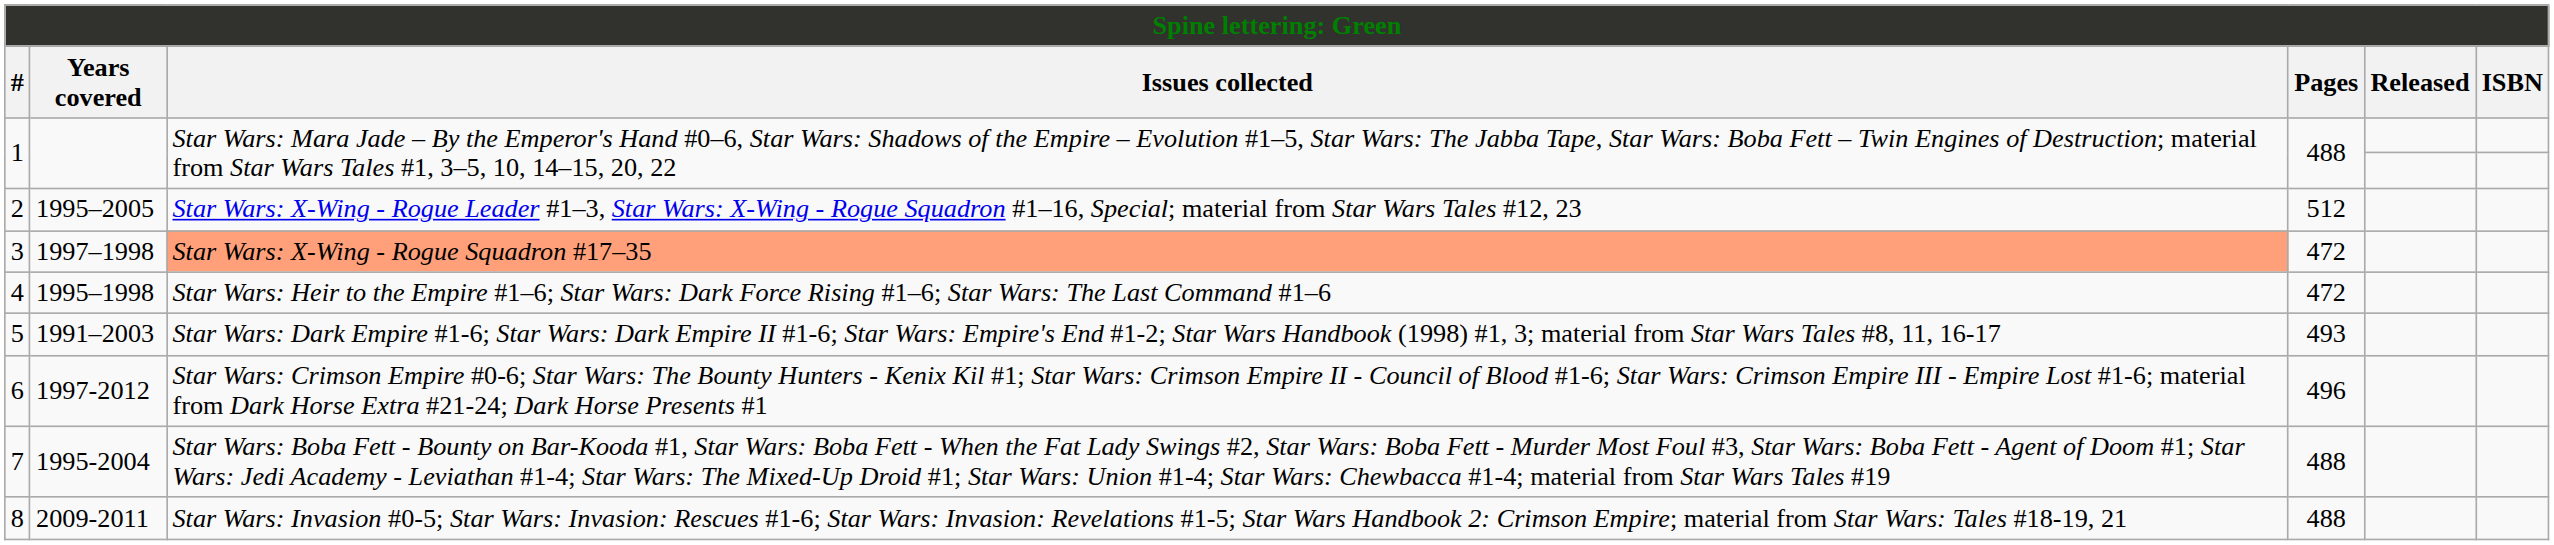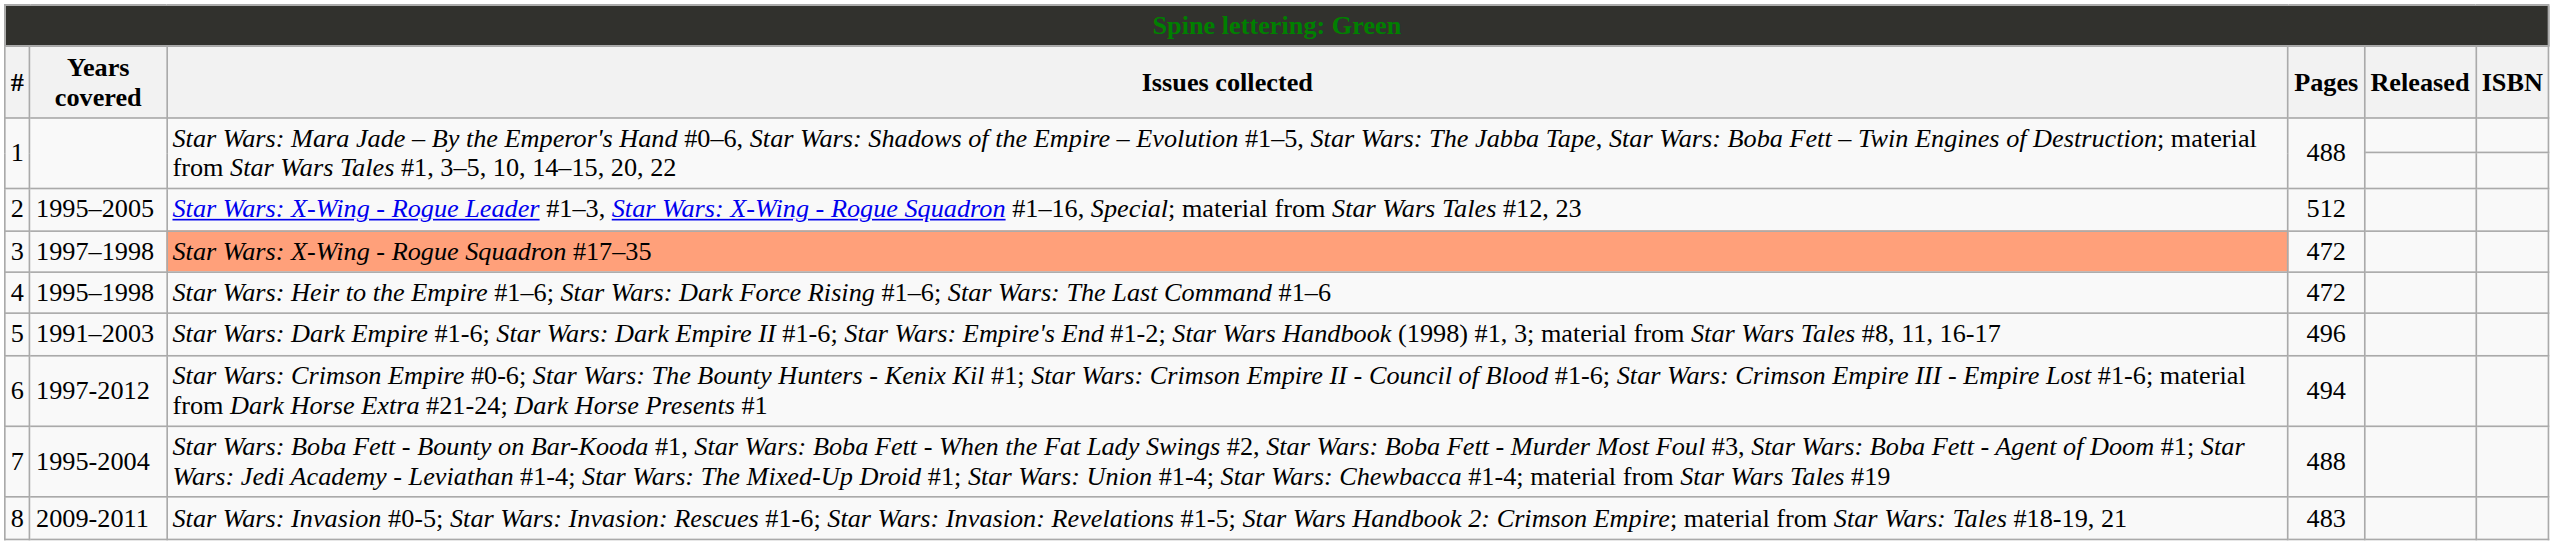5 | Pages: 493 -> 496
6 | Pages: 496 -> 494
8 | Pages: 488 -> 483
